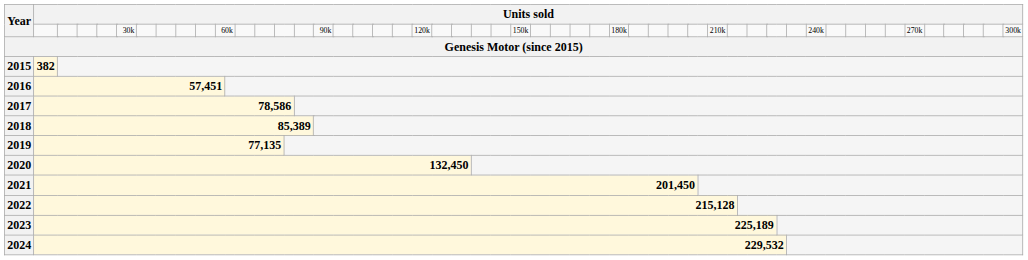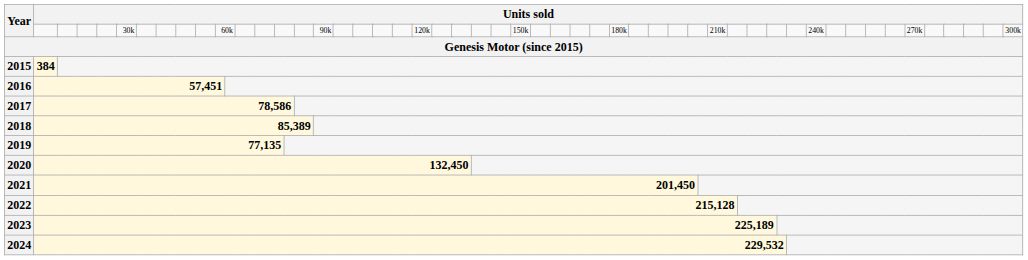2015 | column 2: 382 -> 384
